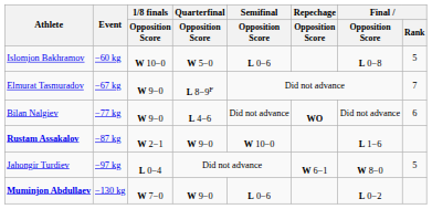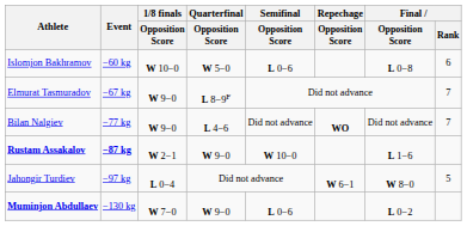Islomjon Bakhramov | Final / Rank: 5 -> 6
Bilan Nalgiev | Final / Rank: 6 -> 7
Rustam Assakalov | Event: normal -> bold
